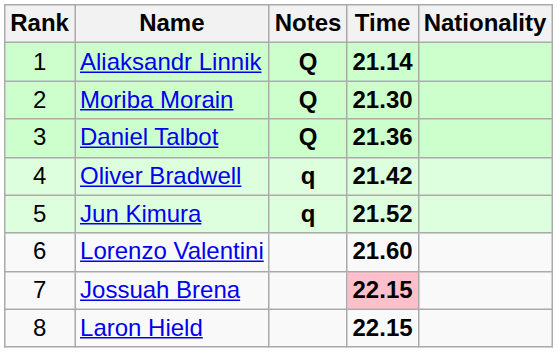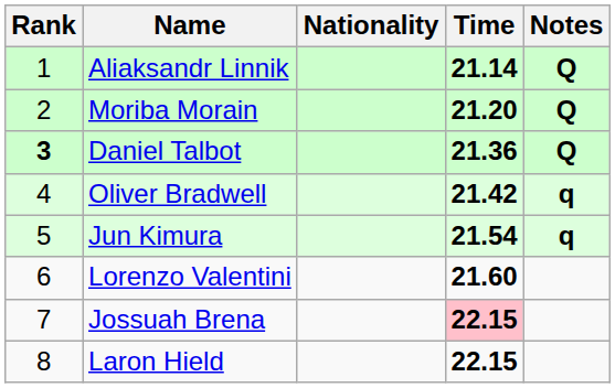columns swapped: Nationality <-> Notes
Moriba Morain | Time: 21.30 -> 21.20
Daniel Talbot | Rank: normal -> bold
Jun Kimura | Time: 21.52 -> 21.54
